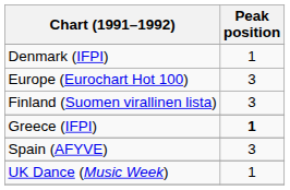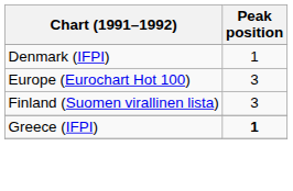- row: Spain (AFYVE) | 3
- row: UK Dance (Music Week) | 1
